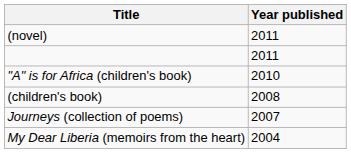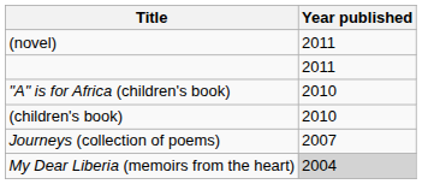(children's book) | Year published: 2008 -> 2010
My Dear Liberia (memoirs from the heart) | Year published: no background -> lightgrey background
